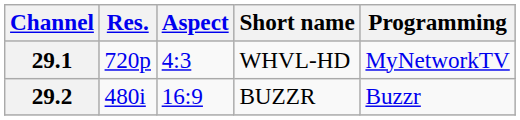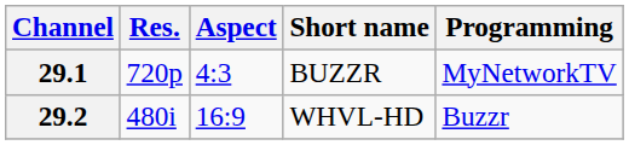29.1 | Short name: WHVL-HD -> BUZZR
29.2 | Short name: BUZZR -> WHVL-HD
